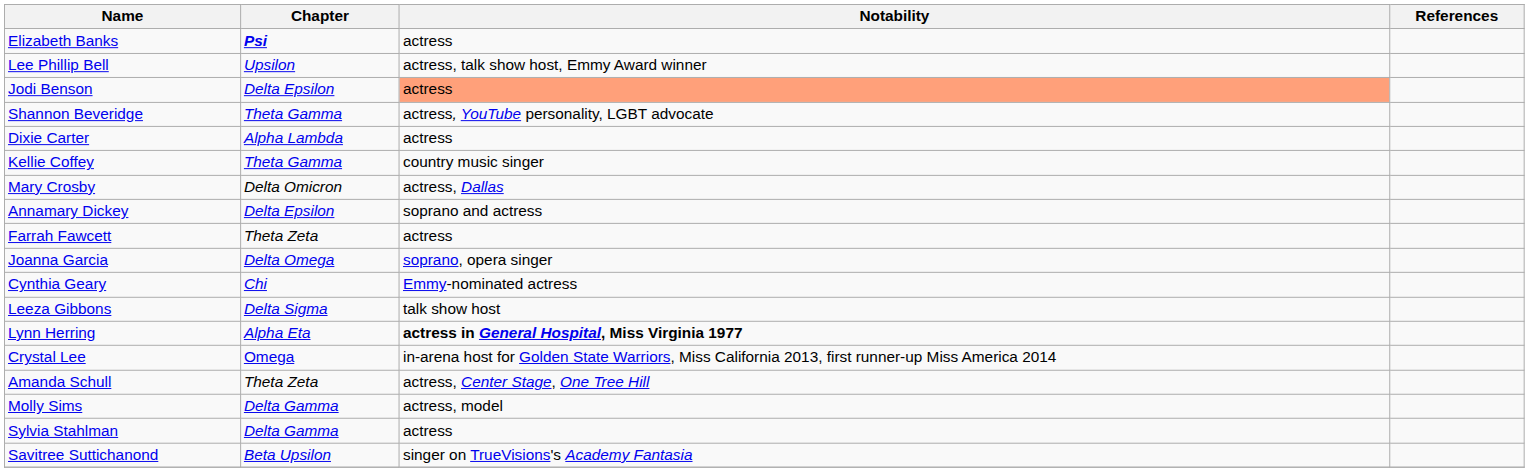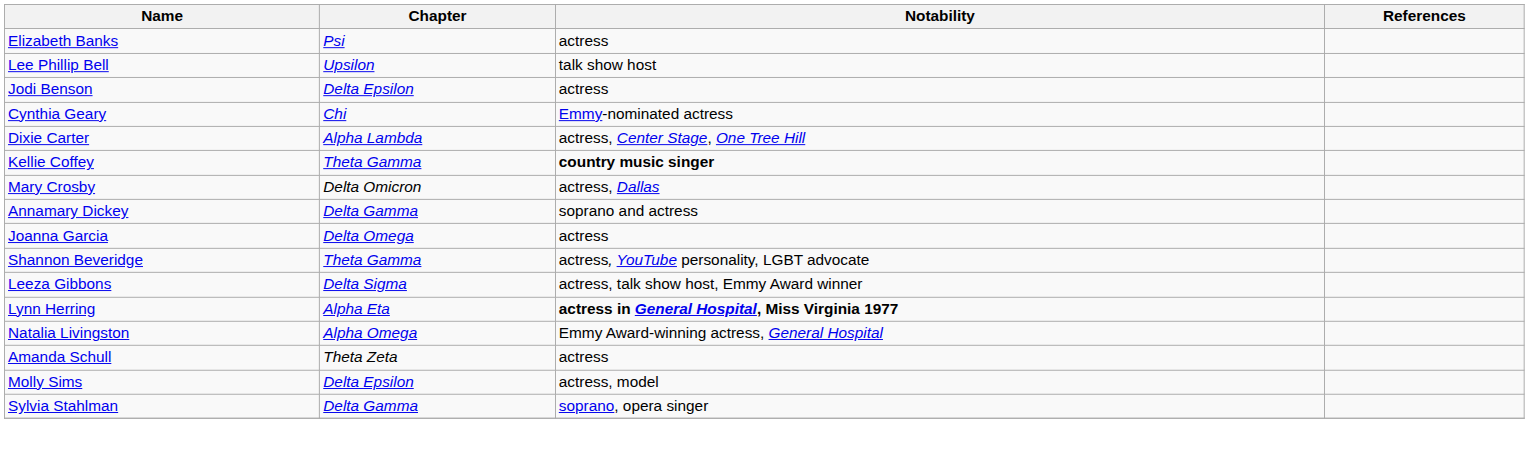Elizabeth Banks | Chapter: bold -> normal
Lee Phillip Bell | Notability: actress, talk show host, Emmy Award winner -> talk show host
Jodi Benson | Notability: lightsalmon background -> no background
rows swapped: Shannon Beveridge <-> Cynthia Geary
Dixie Carter | Notability: actress -> actress, Center Stage, One Tree Hill
Kellie Coffey | Notability: normal -> bold
Annamary Dickey | Chapter: Delta Epsilon -> Delta Gamma
- row: Farrah Fawcett | Theta Zeta | actress
Joanna Garcia | Notability: soprano, opera singer -> actress
Leeza Gibbons | Notability: talk show host -> actress, talk show host, Emmy Award winner
- row: Crystal Lee | Omega | in-arena host for Golden State Warriors, Miss California 2013, first runner-up Miss America 2014
+ row: Natalia Livingston | Alpha Omega | Emmy Award-winning actress, General Hospital
Amanda Schull | Notability: actress, Center Stage, One Tree Hill -> actress
Molly Sims | Chapter: Delta Gamma -> Delta Epsilon
Sylvia Stahlman | Notability: actress -> soprano, opera singer
- row: Savitree Suttichanond | Beta Upsilon | singer on TrueVisions's Academy Fantasia
